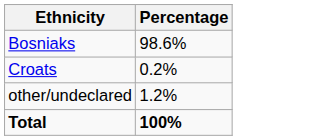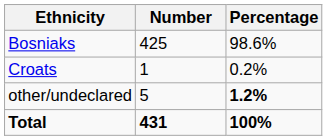+ column: Number | 425 | 1 | 5 | 431
other/undeclared | Percentage: normal -> bold
